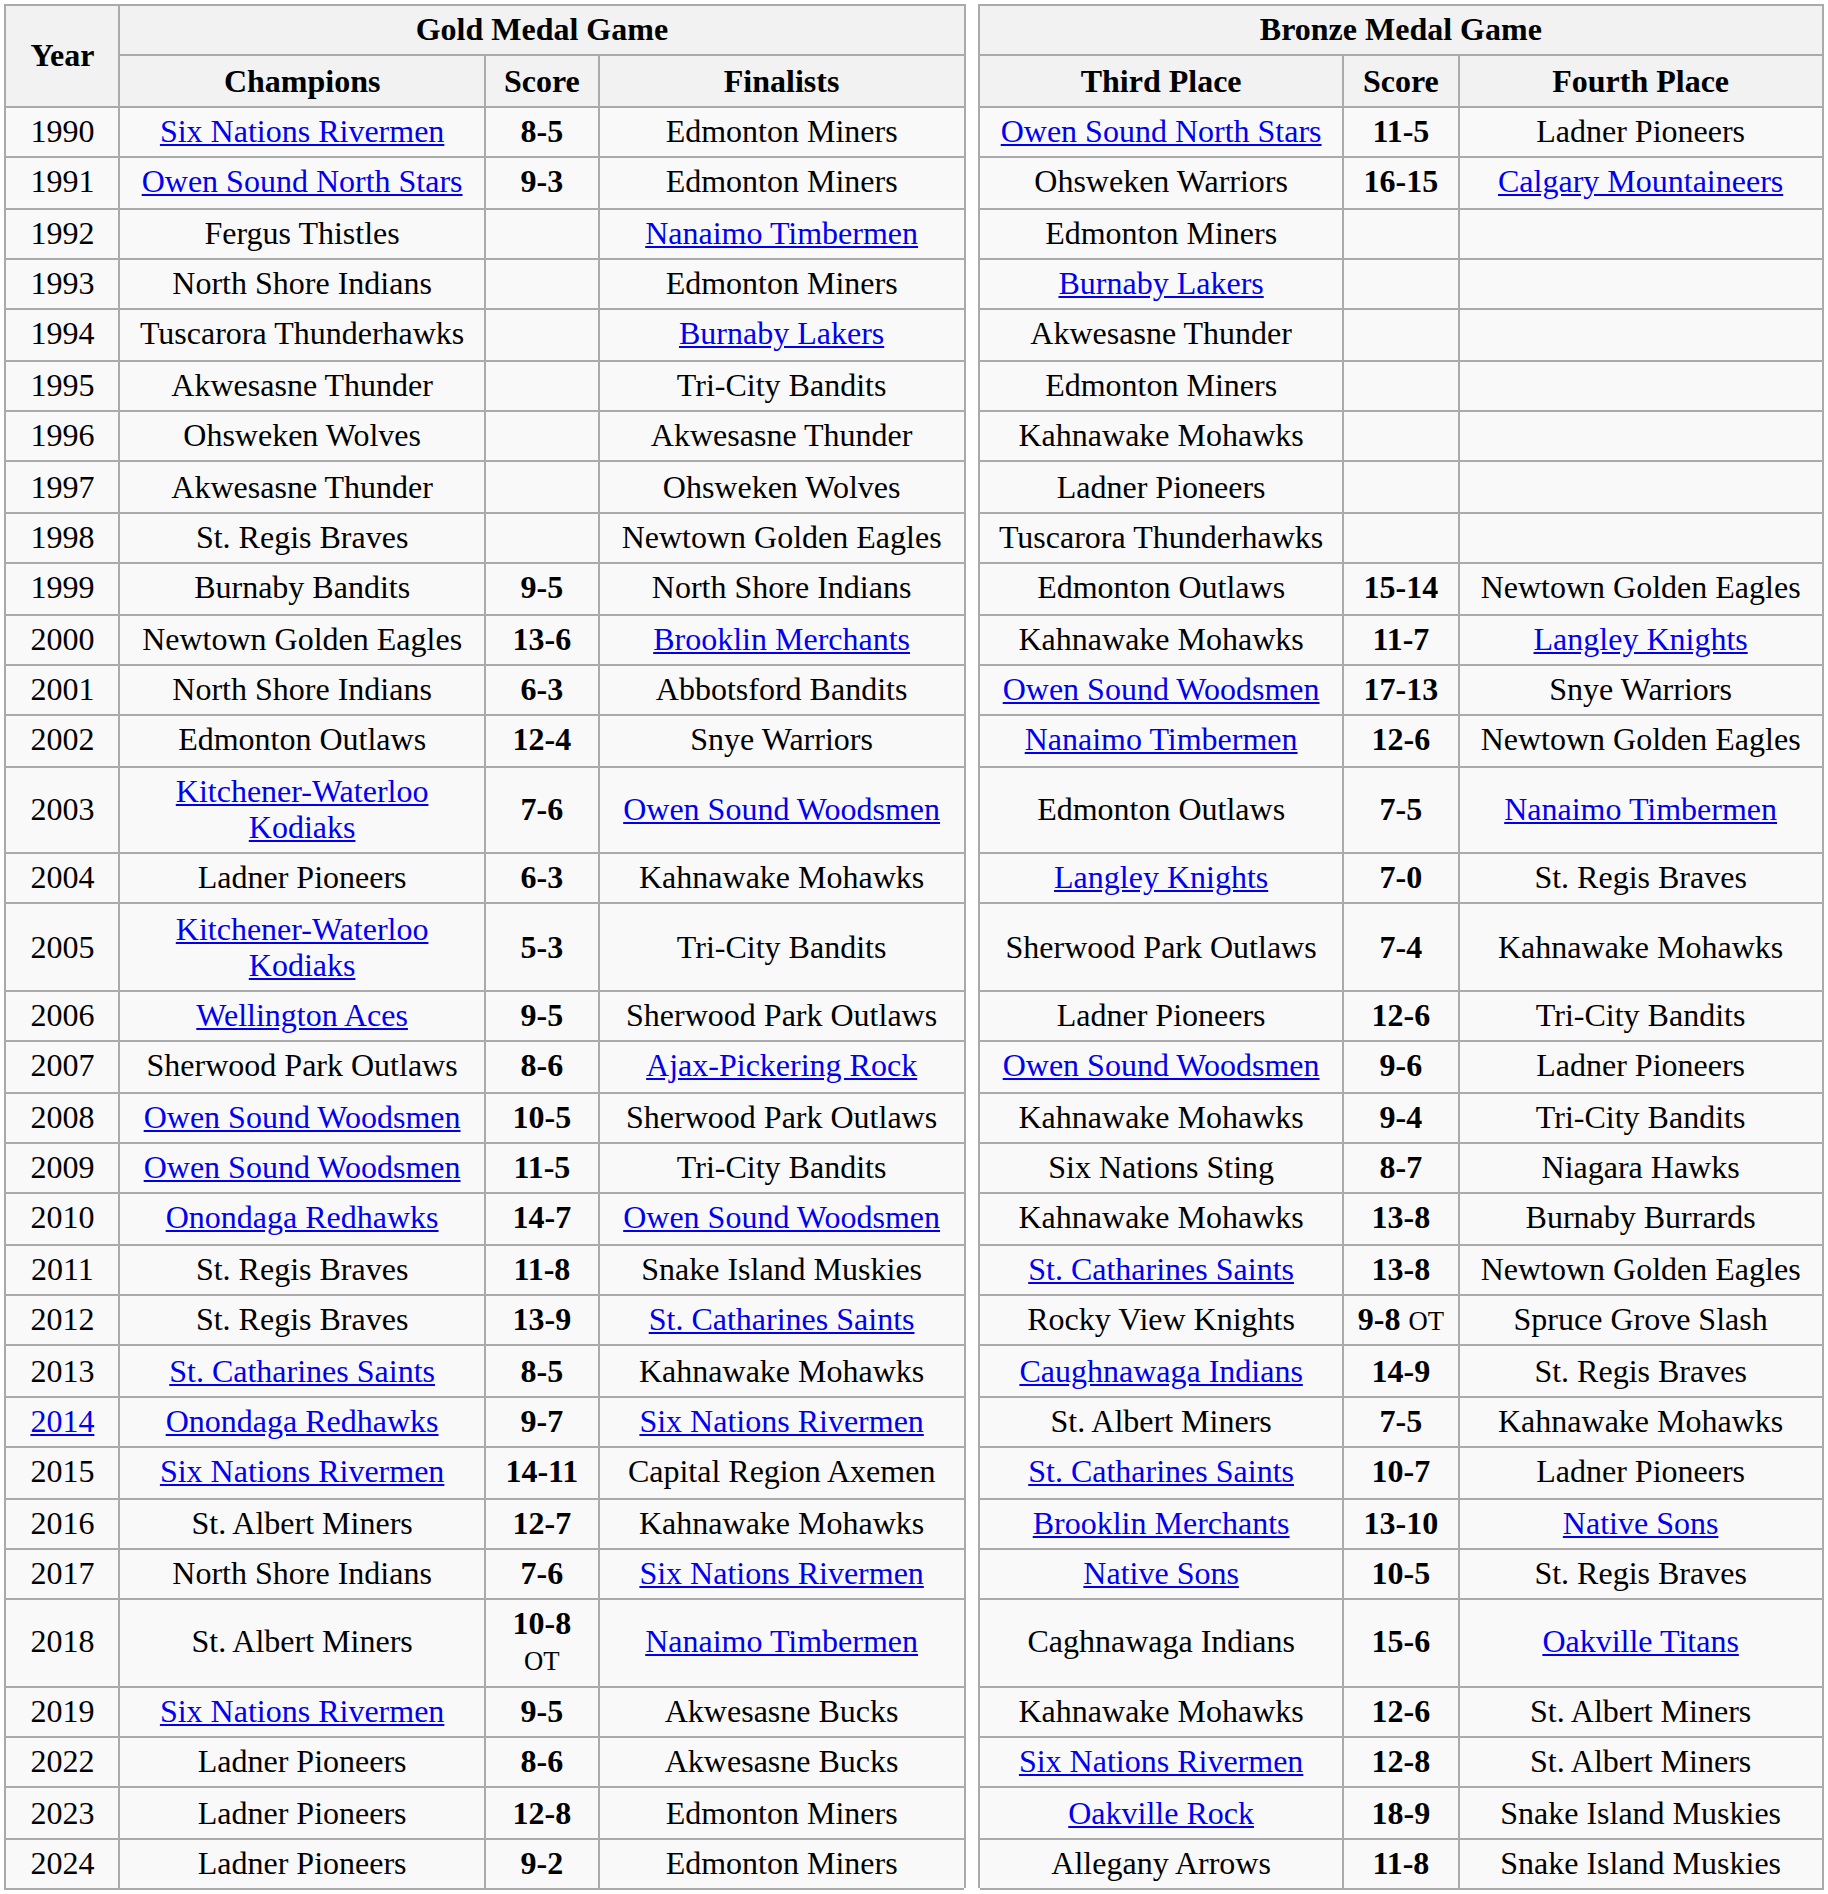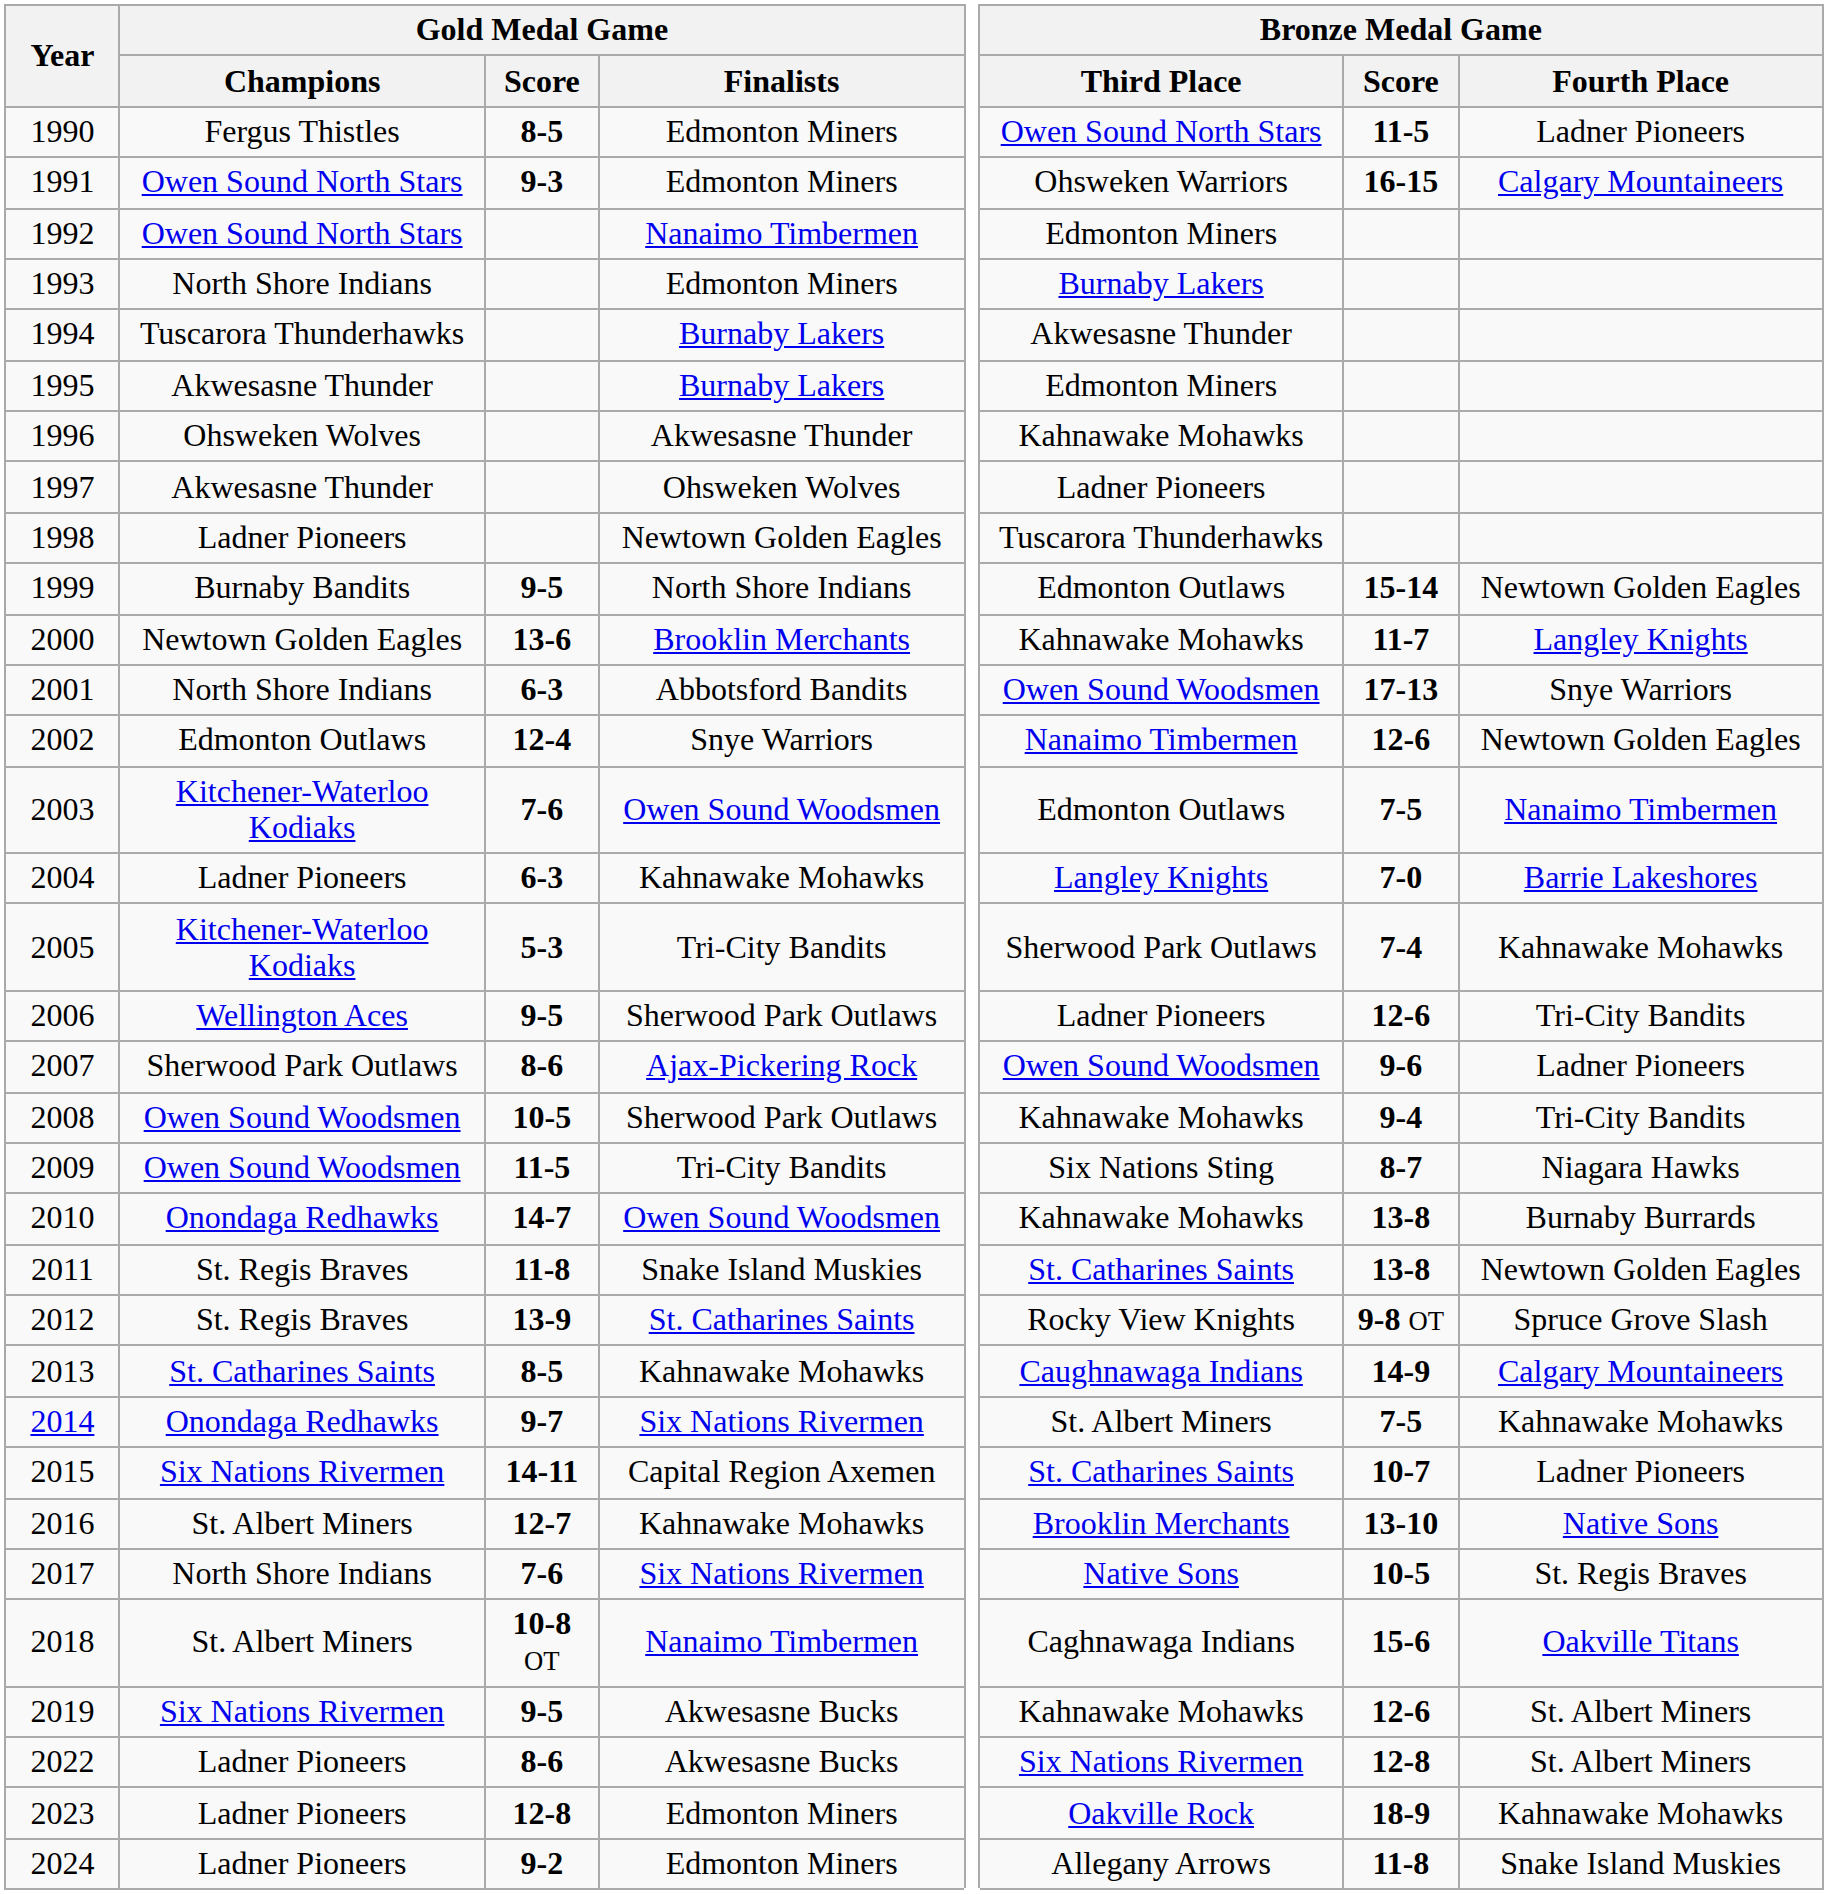1990 | Gold Medal Game / Champions: Six Nations Rivermen -> Fergus Thistles
1992 | Gold Medal Game / Champions: Fergus Thistles -> Owen Sound North Stars
1995 | Gold Medal Game / Finalists: Tri-City Bandits -> Burnaby Lakers
1998 | Gold Medal Game / Champions: St. Regis Braves -> Ladner Pioneers
2004 | Bronze Medal Game / Fourth Place: St. Regis Braves -> Barrie Lakeshores
2013 | Bronze Medal Game / Fourth Place: St. Regis Braves -> Calgary Mountaineers
2023 | Bronze Medal Game / Fourth Place: Snake Island Muskies -> Kahnawake Mohawks
